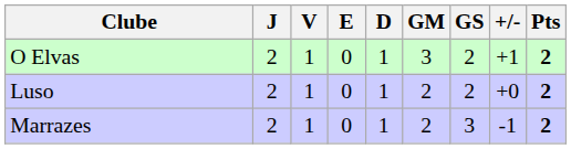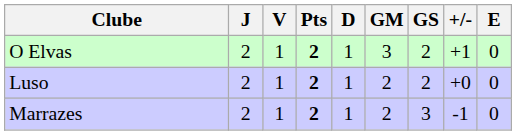columns swapped: E <-> Pts
